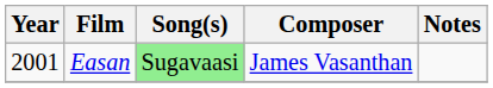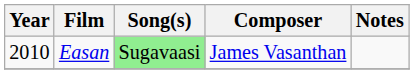Easan | Year: 2001 -> 2010
